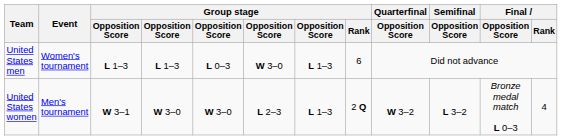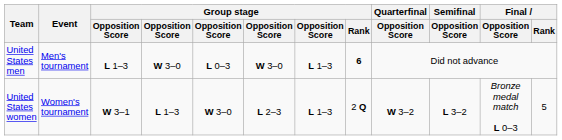United States men | Event: Women's tournament -> Men's tournament
United States men | column 4: L 1–3 -> W 3–0
United States men | Group stage / Rank: normal -> bold
United States women | Event: Men's tournament -> Women's tournament
United States women | column 4: W 3–0 -> L 1–3
United States women | Final / Rank: 4 -> 5
